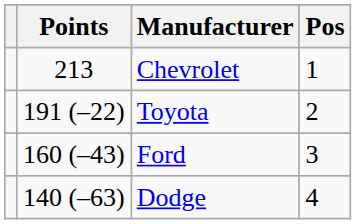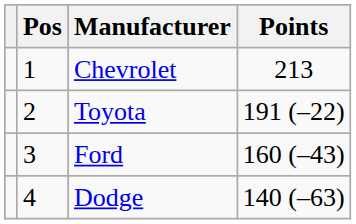columns swapped: Pos <-> Points
